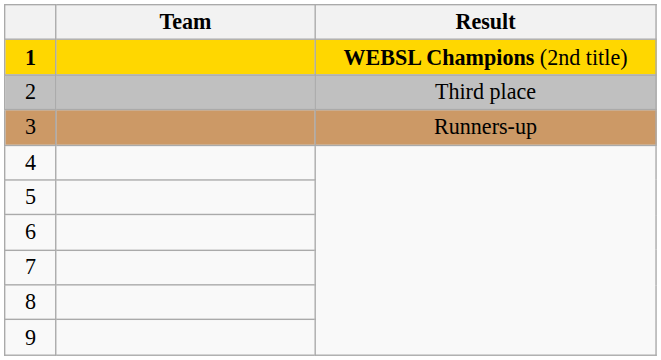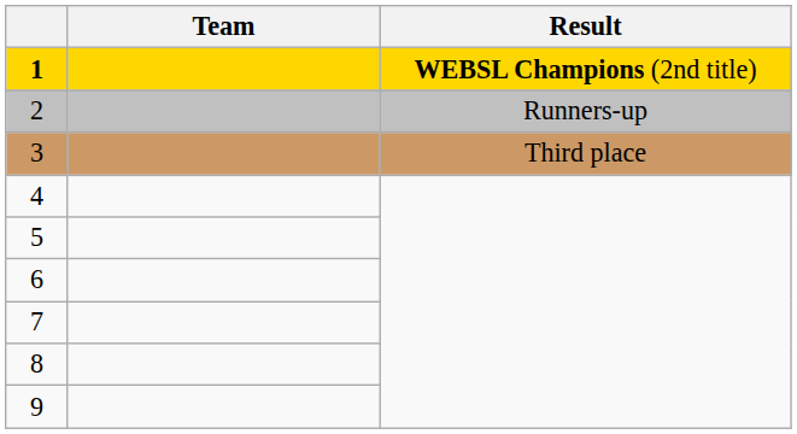2 | Result: Third place -> Runners-up
3 | Result: Runners-up -> Third place
